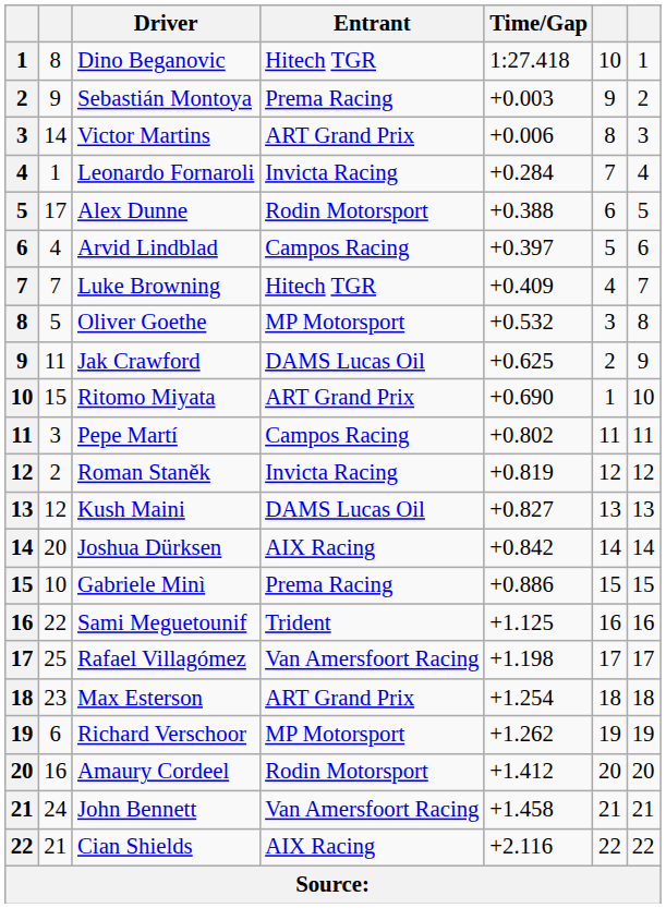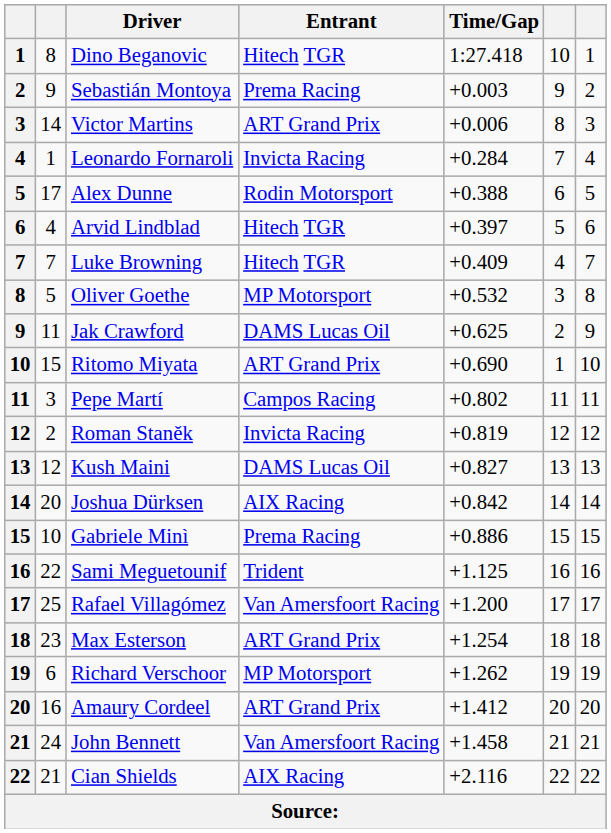Arvid Lindblad | Entrant: Campos Racing -> Hitech TGR
Rafael Villagómez | Time/Gap: +1.198 -> +1.200
Amaury Cordeel | Entrant: Rodin Motorsport -> ART Grand Prix
